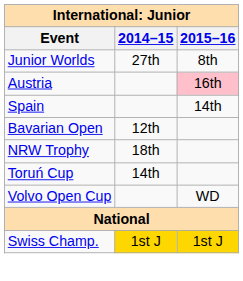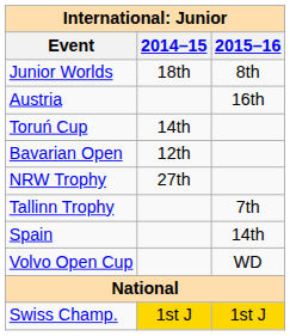Junior Worlds | 2014–15: 27th -> 18th
Austria | 2015–16: pink background -> no background
rows swapped: Spain <-> Toruń Cup
NRW Trophy | 2014–15: 18th -> 27th
+ row: Tallinn Trophy | 7th
